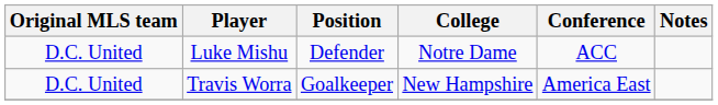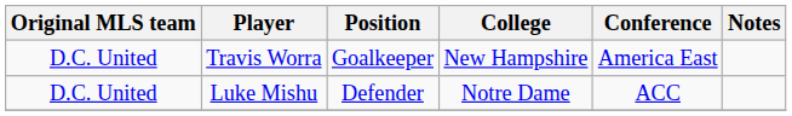rows swapped: Luke Mishu <-> Travis Worra
